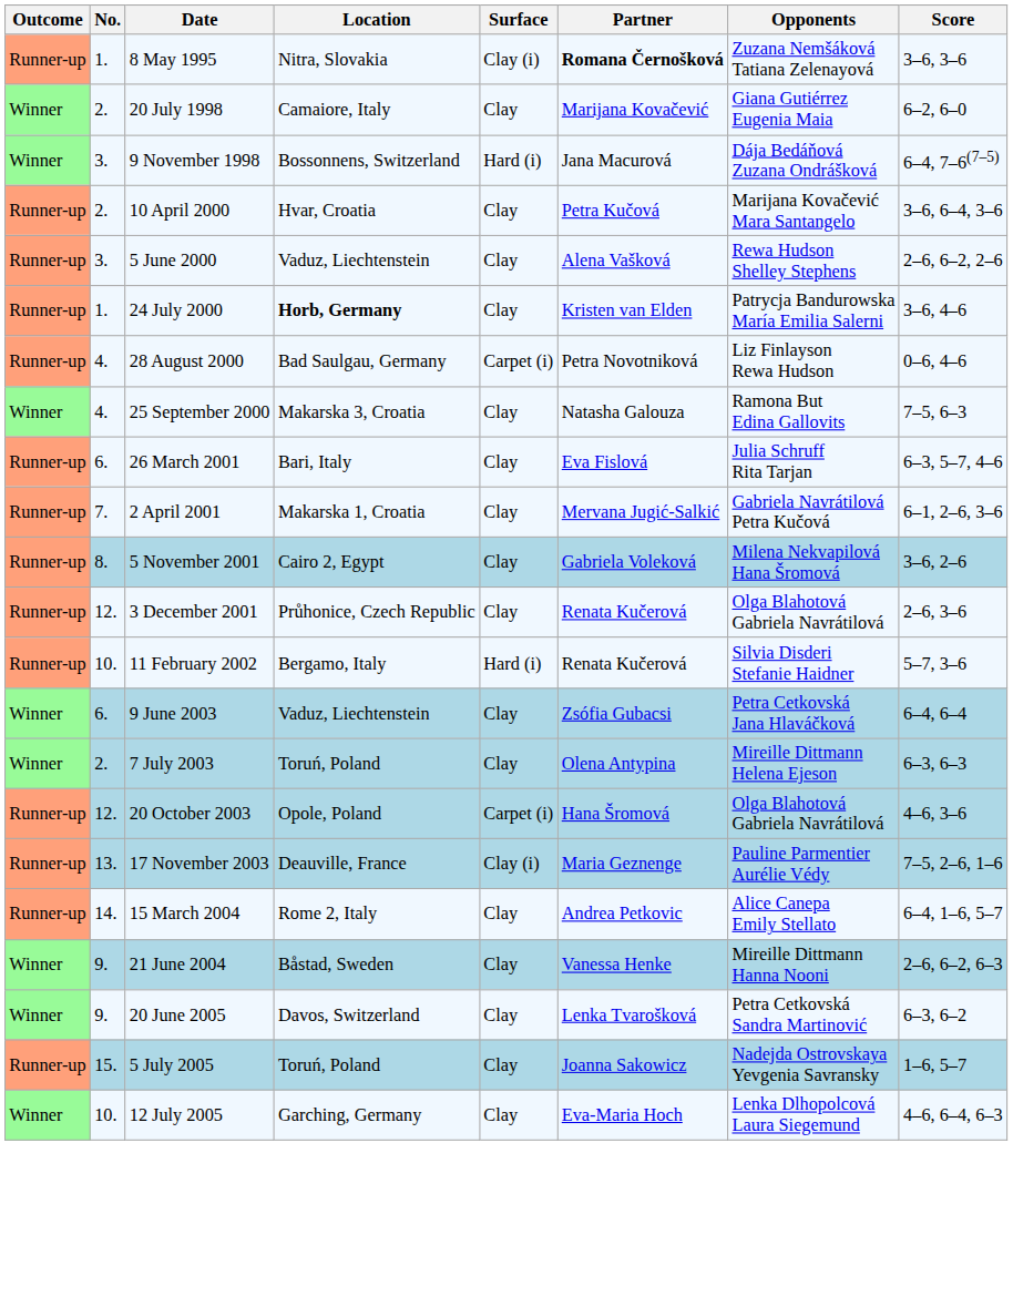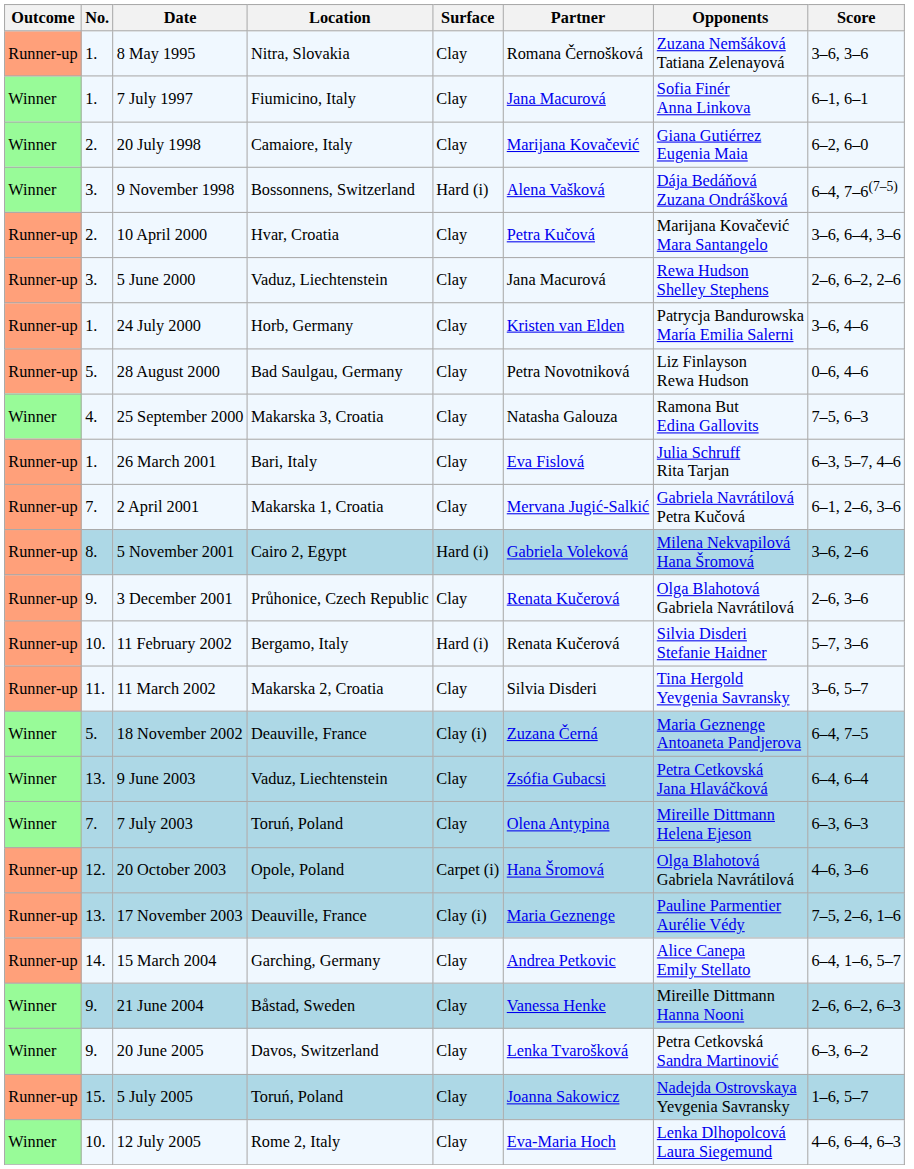8 May 1995 | Surface: Clay (i) -> Clay
8 May 1995 | Partner: bold -> normal
+ row: Winner | 1. | 7 July 1997 | Fiumicino, Italy | Clay | Jana Macurová | Sofia Finér Anna Linkova | 6–1, 6–1
9 November 1998 | Partner: Jana Macurová -> Alena Vašková
5 June 2000 | Partner: Alena Vašková -> Jana Macurová
24 July 2000 | Location: bold -> normal
28 August 2000 | No.: 4. -> 5.
28 August 2000 | Surface: Carpet (i) -> Clay
26 March 2001 | No.: 6. -> 1.
5 November 2001 | Surface: Clay -> Hard (i)
3 December 2001 | No.: 12. -> 9.
+ row: Runner-up | 11. | 11 March 2002 | Makarska 2, Croatia | Clay | Silvia Disderi | Tina Hergold Yevgenia Savransky | 3–6, 5–7
+ row: Winner | 5. | 18 November 2002 | Deauville, France | Clay (i) | Zuzana Černá | Maria Geznenge Antoaneta Pandjerova | 6–4, 7–5
9 June 2003 | No.: 6. -> 13.
7 July 2003 | No.: 2. -> 7.
15 March 2004 | Location: Rome 2, Italy -> Garching, Germany
12 July 2005 | Location: Garching, Germany -> Rome 2, Italy
